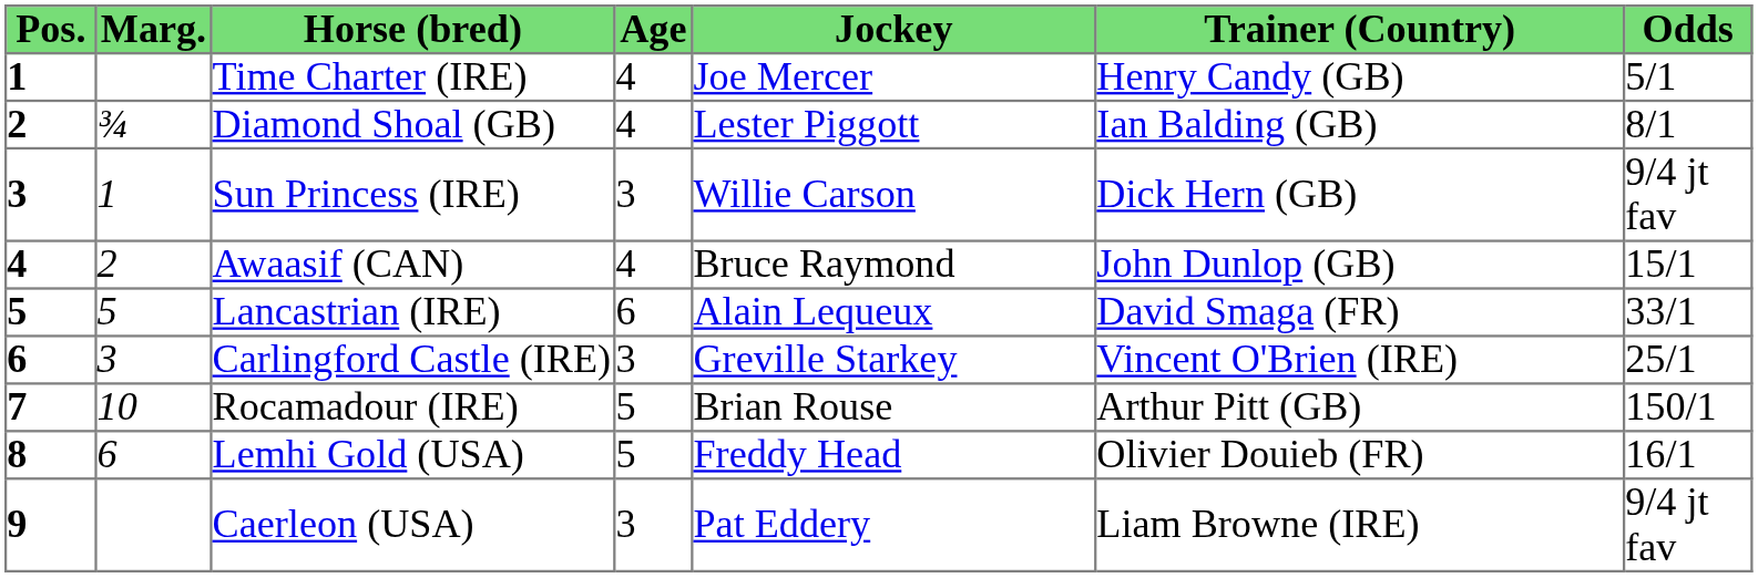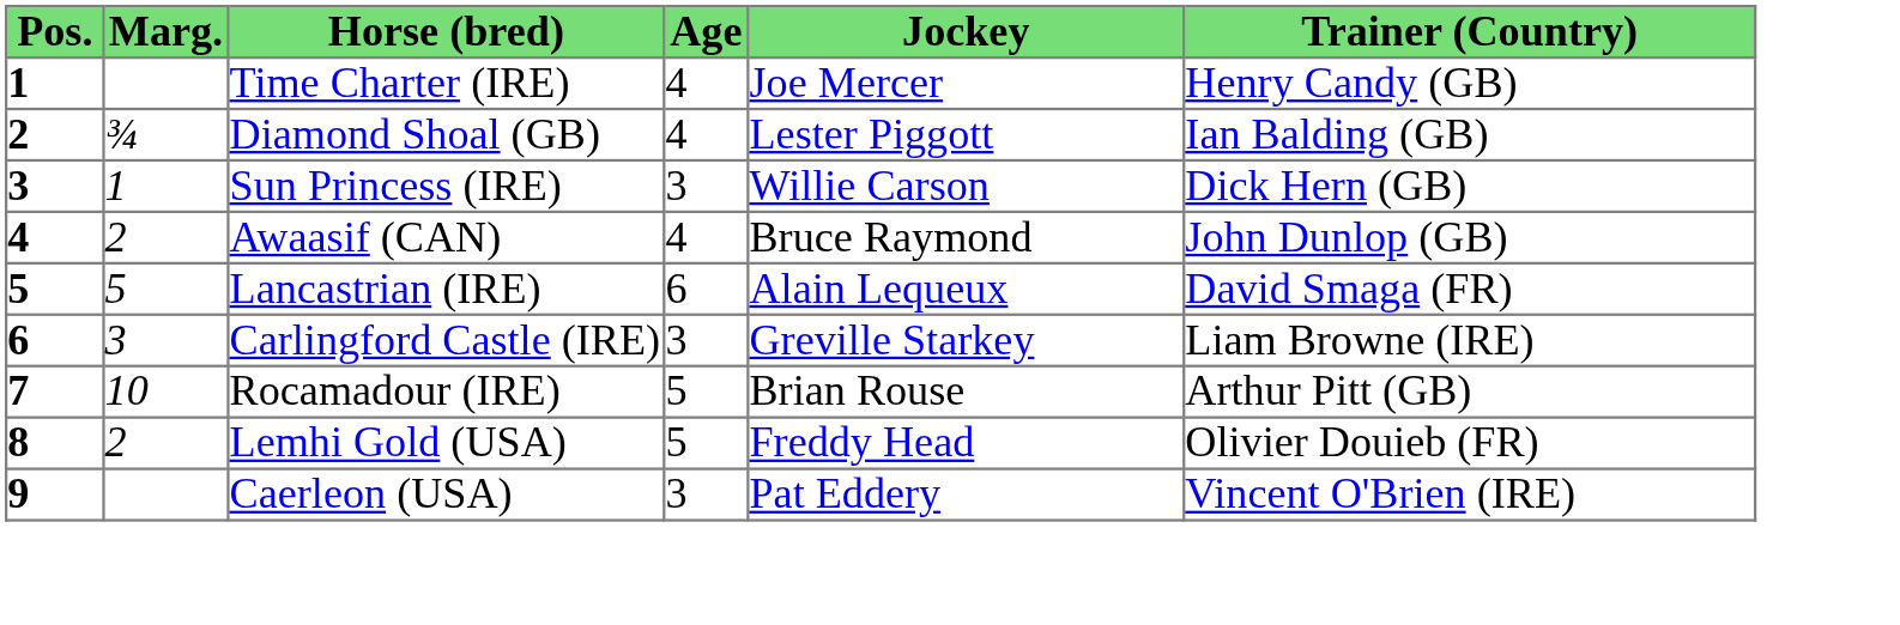- column: Odds | 5/1 | 8/1 | 9/4 jt fav | 15/1 | 33/1 | 25/1 | 150/1 | 16/1 | 9/4 jt fav
Carlingford Castle (IRE) | Trainer (Country): Vincent O'Brien (IRE) -> Liam Browne (IRE)
Lemhi Gold (USA) | Marg.: 6 -> 2
Caerleon (USA) | Trainer (Country): Liam Browne (IRE) -> Vincent O'Brien (IRE)
